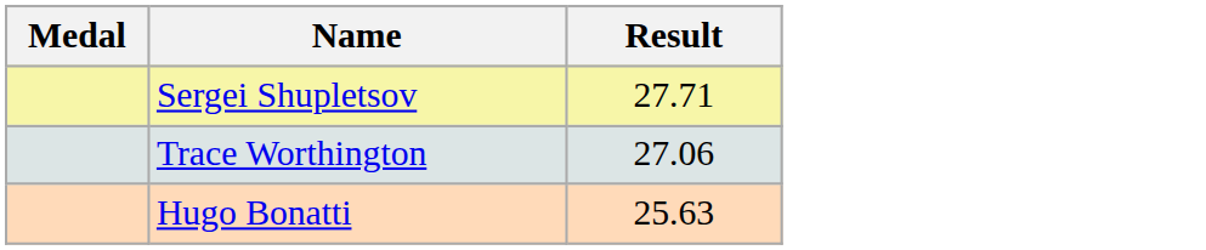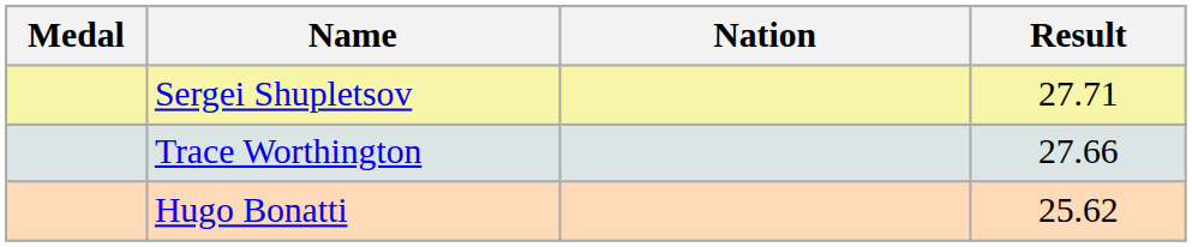+ column: Nation
Trace Worthington | Result: 27.06 -> 27.66
Hugo Bonatti | Result: 25.63 -> 25.62
